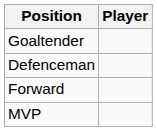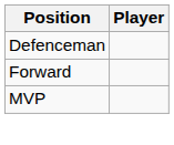- row: Goaltender
